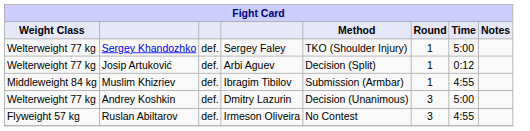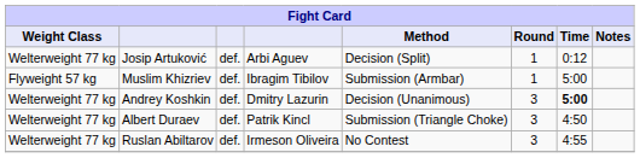- row: Welterweight 77 kg | Sergey Khandozhko | def. | Sergey Faley | TKO (Shoulder Injury) | 1 | 5:00
Muslim Khizriev | Weight Class: Middleweight 84 kg -> Flyweight 57 kg
Muslim Khizriev | Time: 4:55 -> 5:00
Andrey Koshkin | Time: normal -> bold
+ row: Welterweight 77 kg | Albert Duraev | def. | Patrik Kincl | Submission (Triangle Choke) | 3 | 4:50
Ruslan Abiltarov | Weight Class: Flyweight 57 kg -> Welterweight 77 kg
